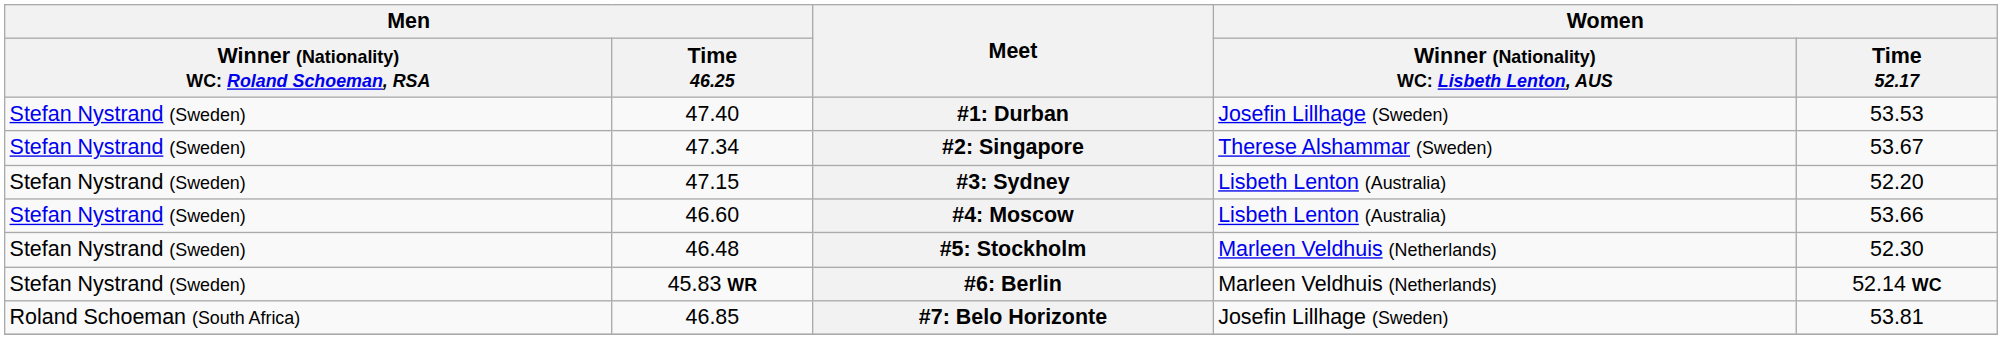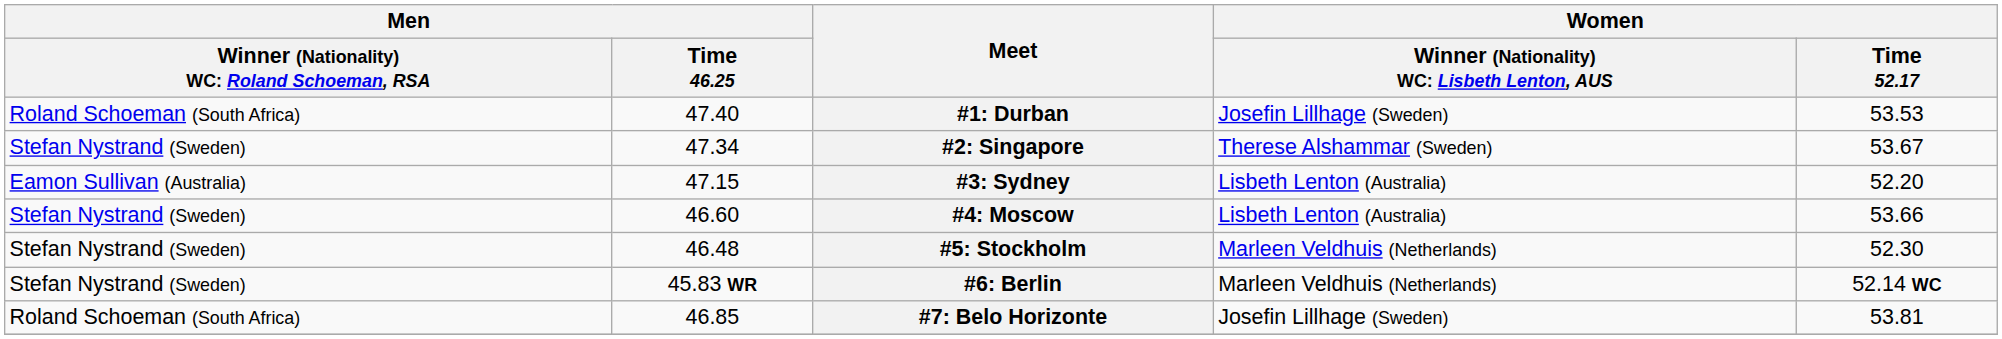#1: Durban | column 1: Stefan Nystrand (Sweden) -> Roland Schoeman (South Africa)
#3: Sydney | column 1: Stefan Nystrand (Sweden) -> Eamon Sullivan (Australia)
